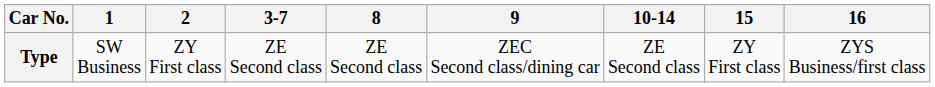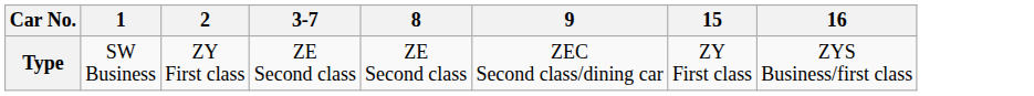- column: 10-14 | ZE Second class
